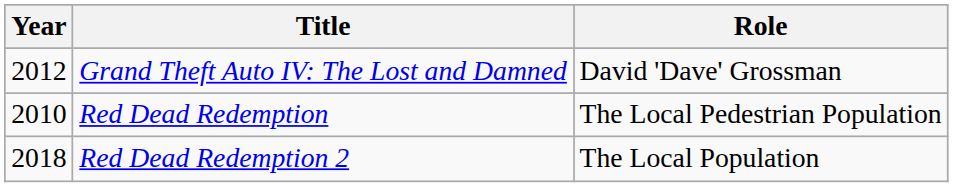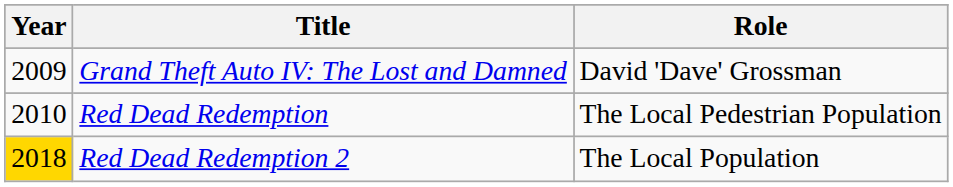Grand Theft Auto IV: The Lost and Damned | Year: 2012 -> 2009
Red Dead Redemption 2 | Year: no background -> gold background
